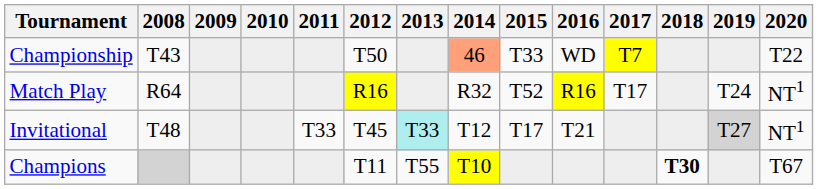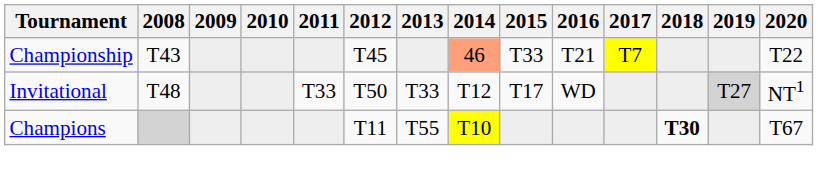Championship | 2012: T50 -> T45
Championship | 2016: WD -> T21
- row: Match Play | R64 | R16 | R32 | T52 | R16 | T17 | T24 | NT1
Invitational | 2012: T45 -> T50
Invitational | 2013: paleturquoise background -> no background
Invitational | 2016: T21 -> WD
